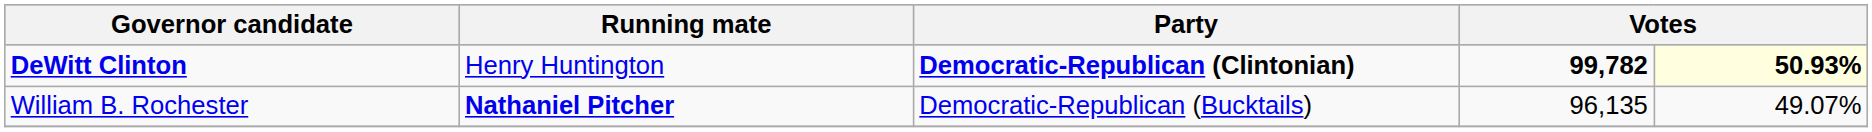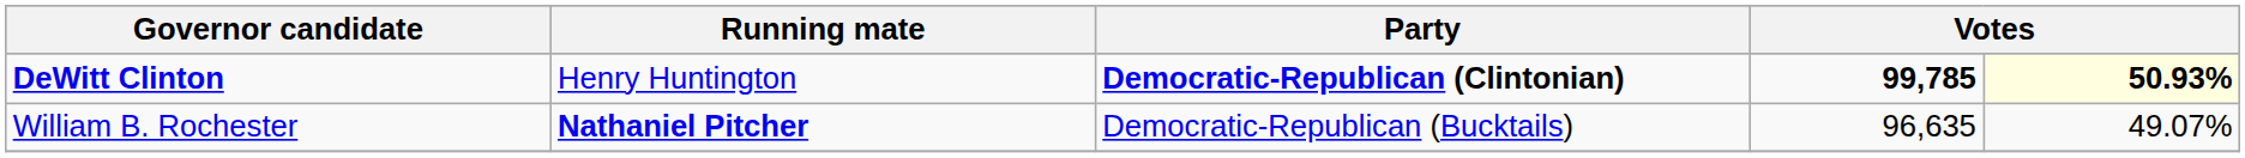DeWitt Clinton | column 4: 99,782 -> 99,785
William B. Rochester | column 4: 96,135 -> 96,635
